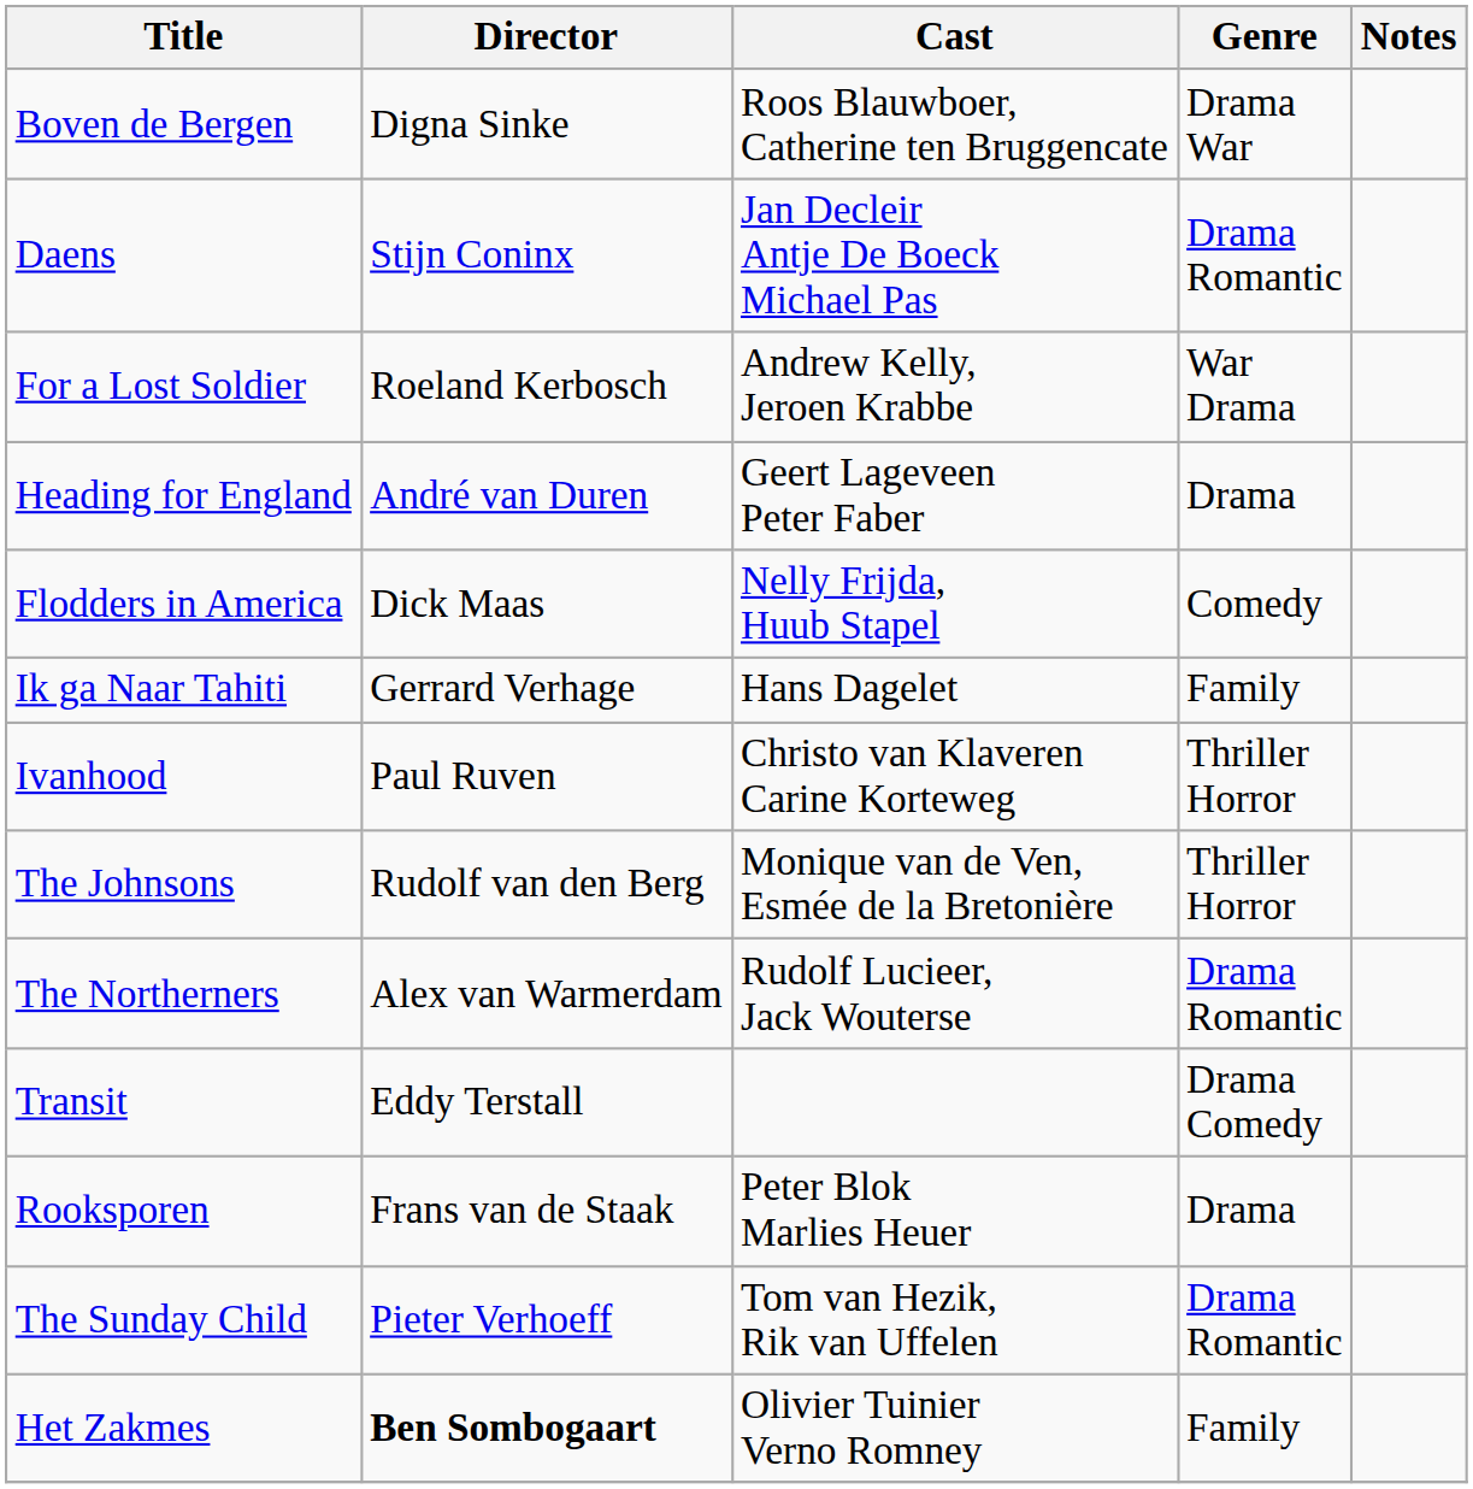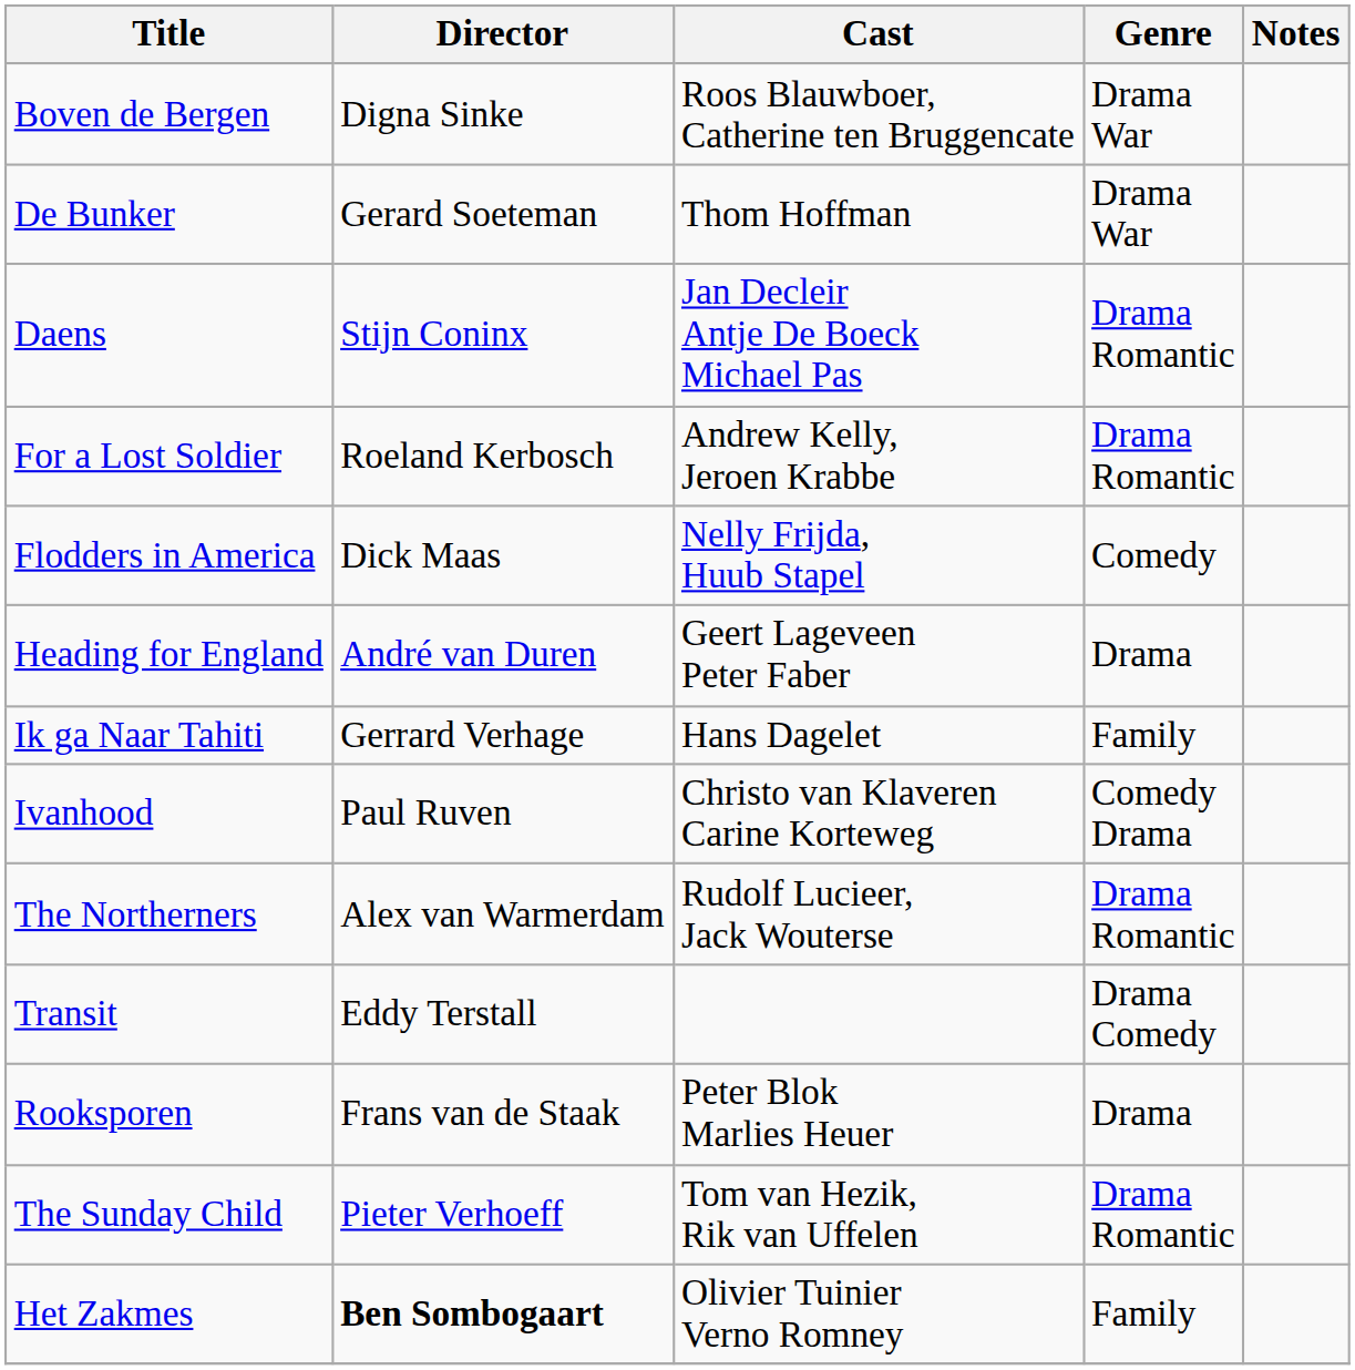+ row: De Bunker | Gerard Soeteman | Thom Hoffman | Drama War
For a Lost Soldier | Genre: War Drama -> Drama Romantic
rows swapped: Flodders in America <-> Heading for England
Ivanhood | Genre: Thriller Horror -> Comedy Drama
- row: The Johnsons | Rudolf van den Berg | Monique van de Ven, Esmée de la Bretonière | Thriller Horror
